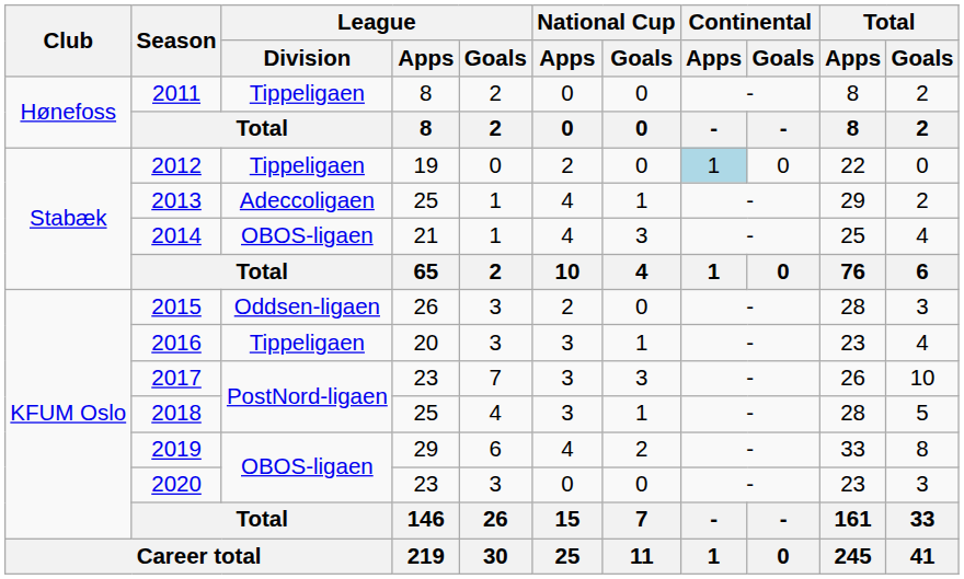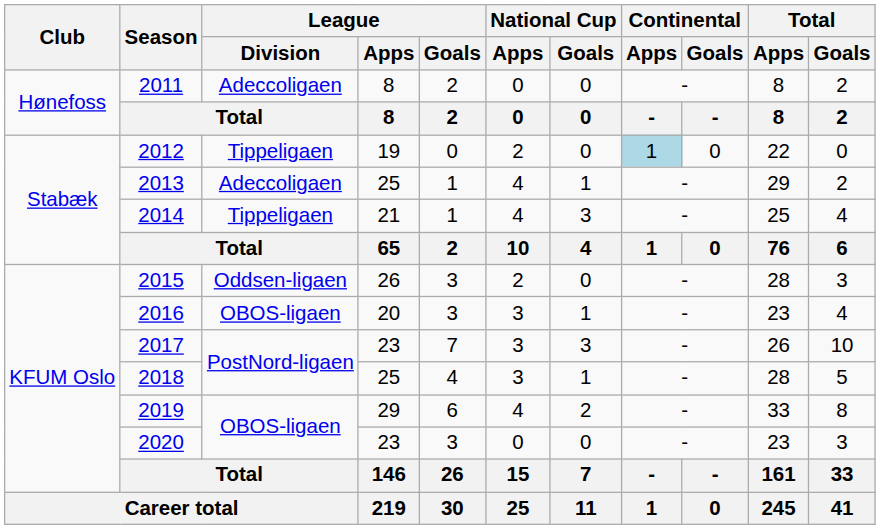2011 | League / Division: Tippeligaen -> Adeccoligaen
2014 | League / Division: OBOS-ligaen -> Tippeligaen
2016 | League / Division: Tippeligaen -> OBOS-ligaen
